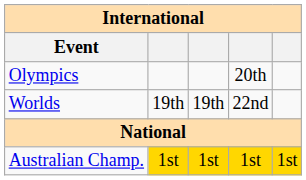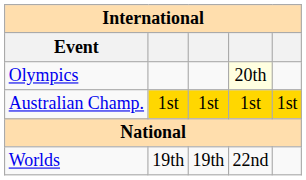Olympics | column 4: no background -> lightyellow background
rows swapped: Worlds <-> Australian Champ.
